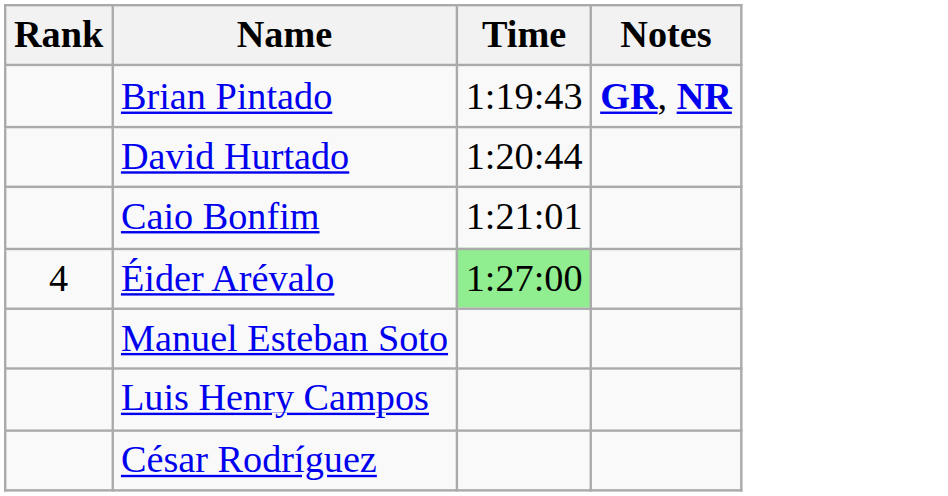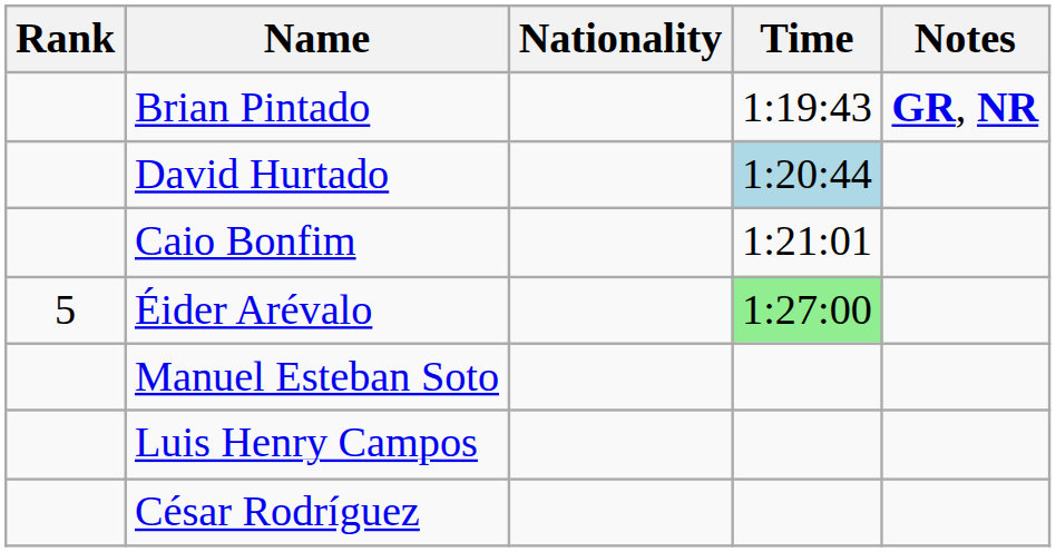+ column: Nationality
David Hurtado | Time: no background -> lightblue background
Éider Arévalo | Rank: 4 -> 5
